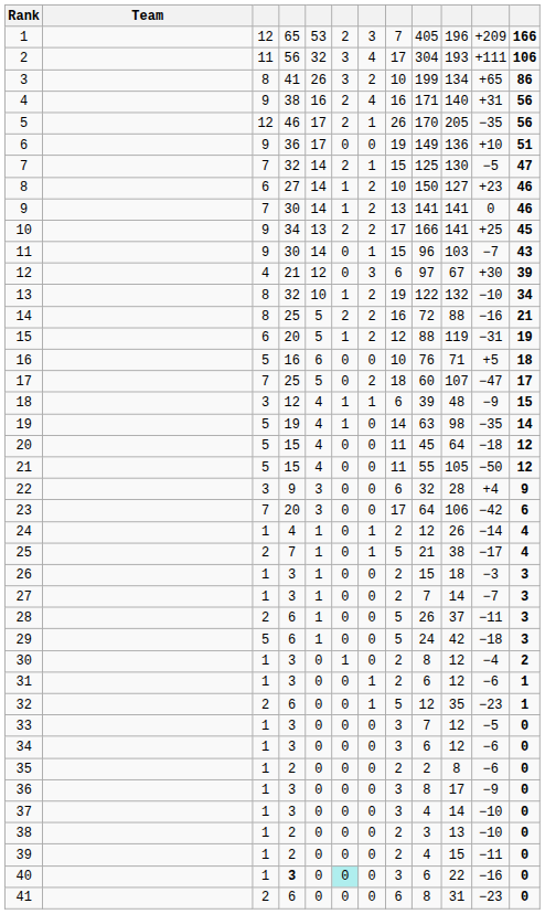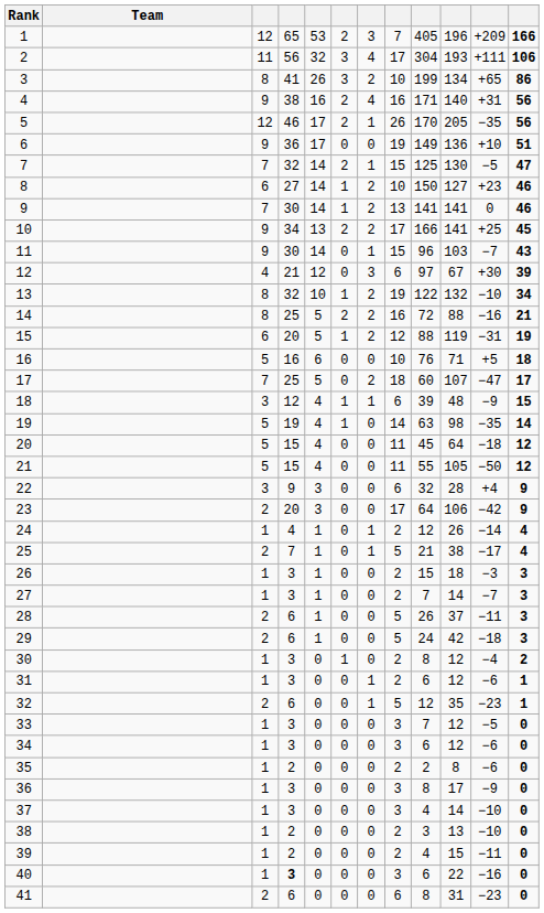23 | column 3: 7 -> 2
23 | column 12: 6 -> 9
29 | column 3: 5 -> 2
40 | column 6: paleturquoise background -> no background
